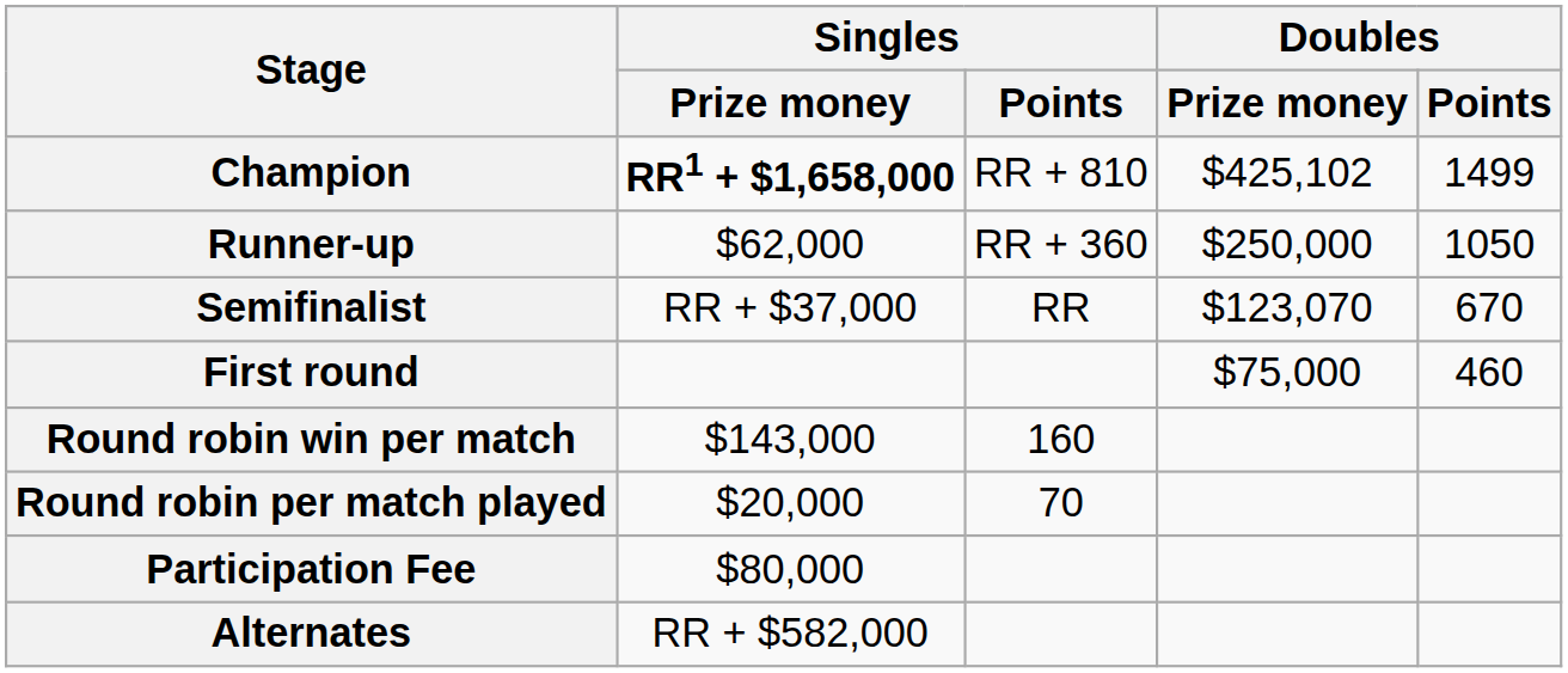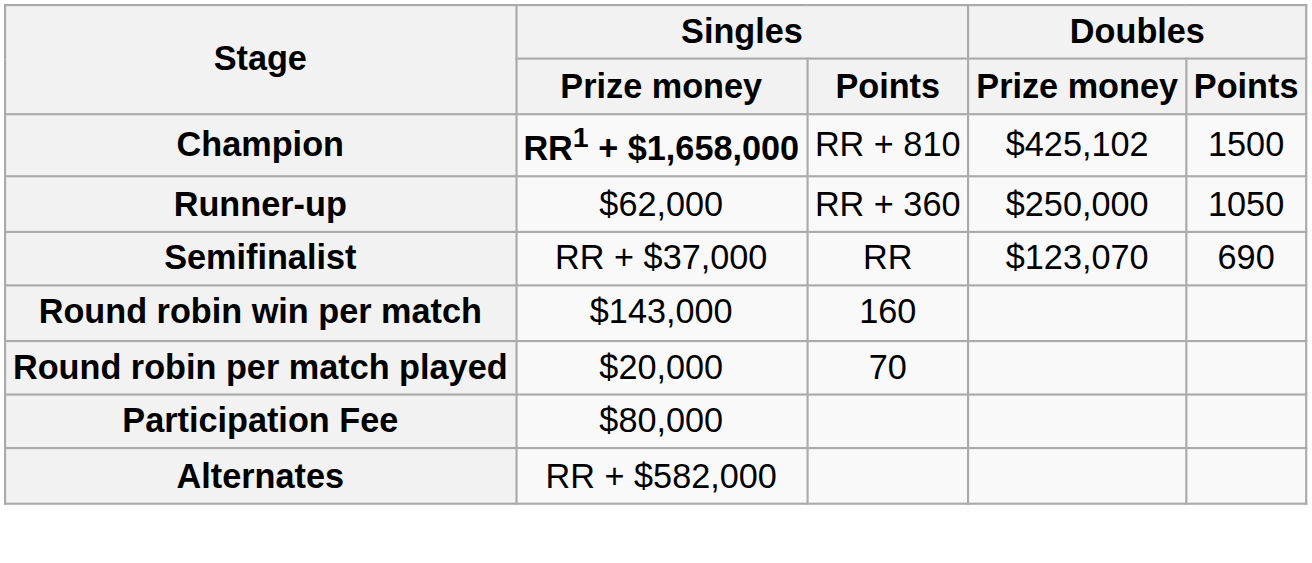Champion | Doubles / Points: 1499 -> 1500
Semifinalist | Doubles / Points: 670 -> 690
- row: First round | $75,000 | 460
